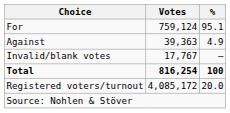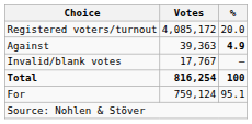rows swapped: For <-> Registered voters/turnout
Against | %: normal -> bold
